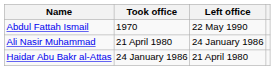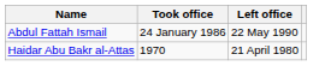Abdul Fattah Ismail | Took office: 1970 -> 24 January 1986
- row: Ali Nasir Muhammad | 21 April 1980 | 24 January 1986
Haidar Abu Bakr al-Attas | Took office: 24 January 1986 -> 1970
